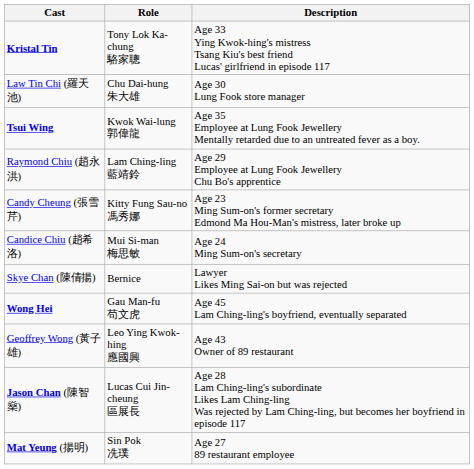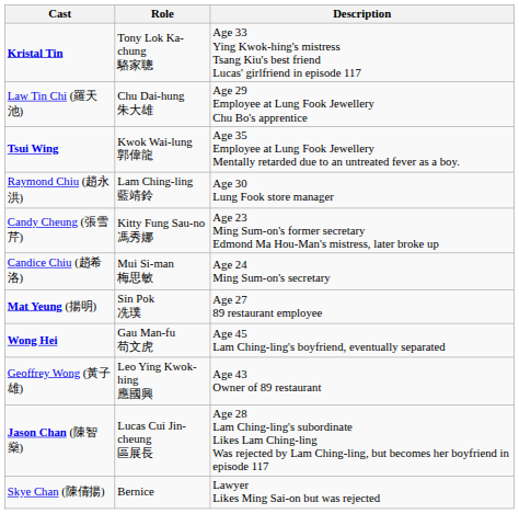Law Tin Chi (羅天池) | Description: Age 30 Lung Fook store manager -> Age 29 Employee at Lung Fook Jewellery Chu Bo's apprentice
Raymond Chiu (趙永洪) | Description: Age 29 Employee at Lung Fook Jewellery Chu Bo's apprentice -> Age 30 Lung Fook store manager
rows swapped: Mat Yeung (揚明) <-> Skye Chan (陳倩揚)
